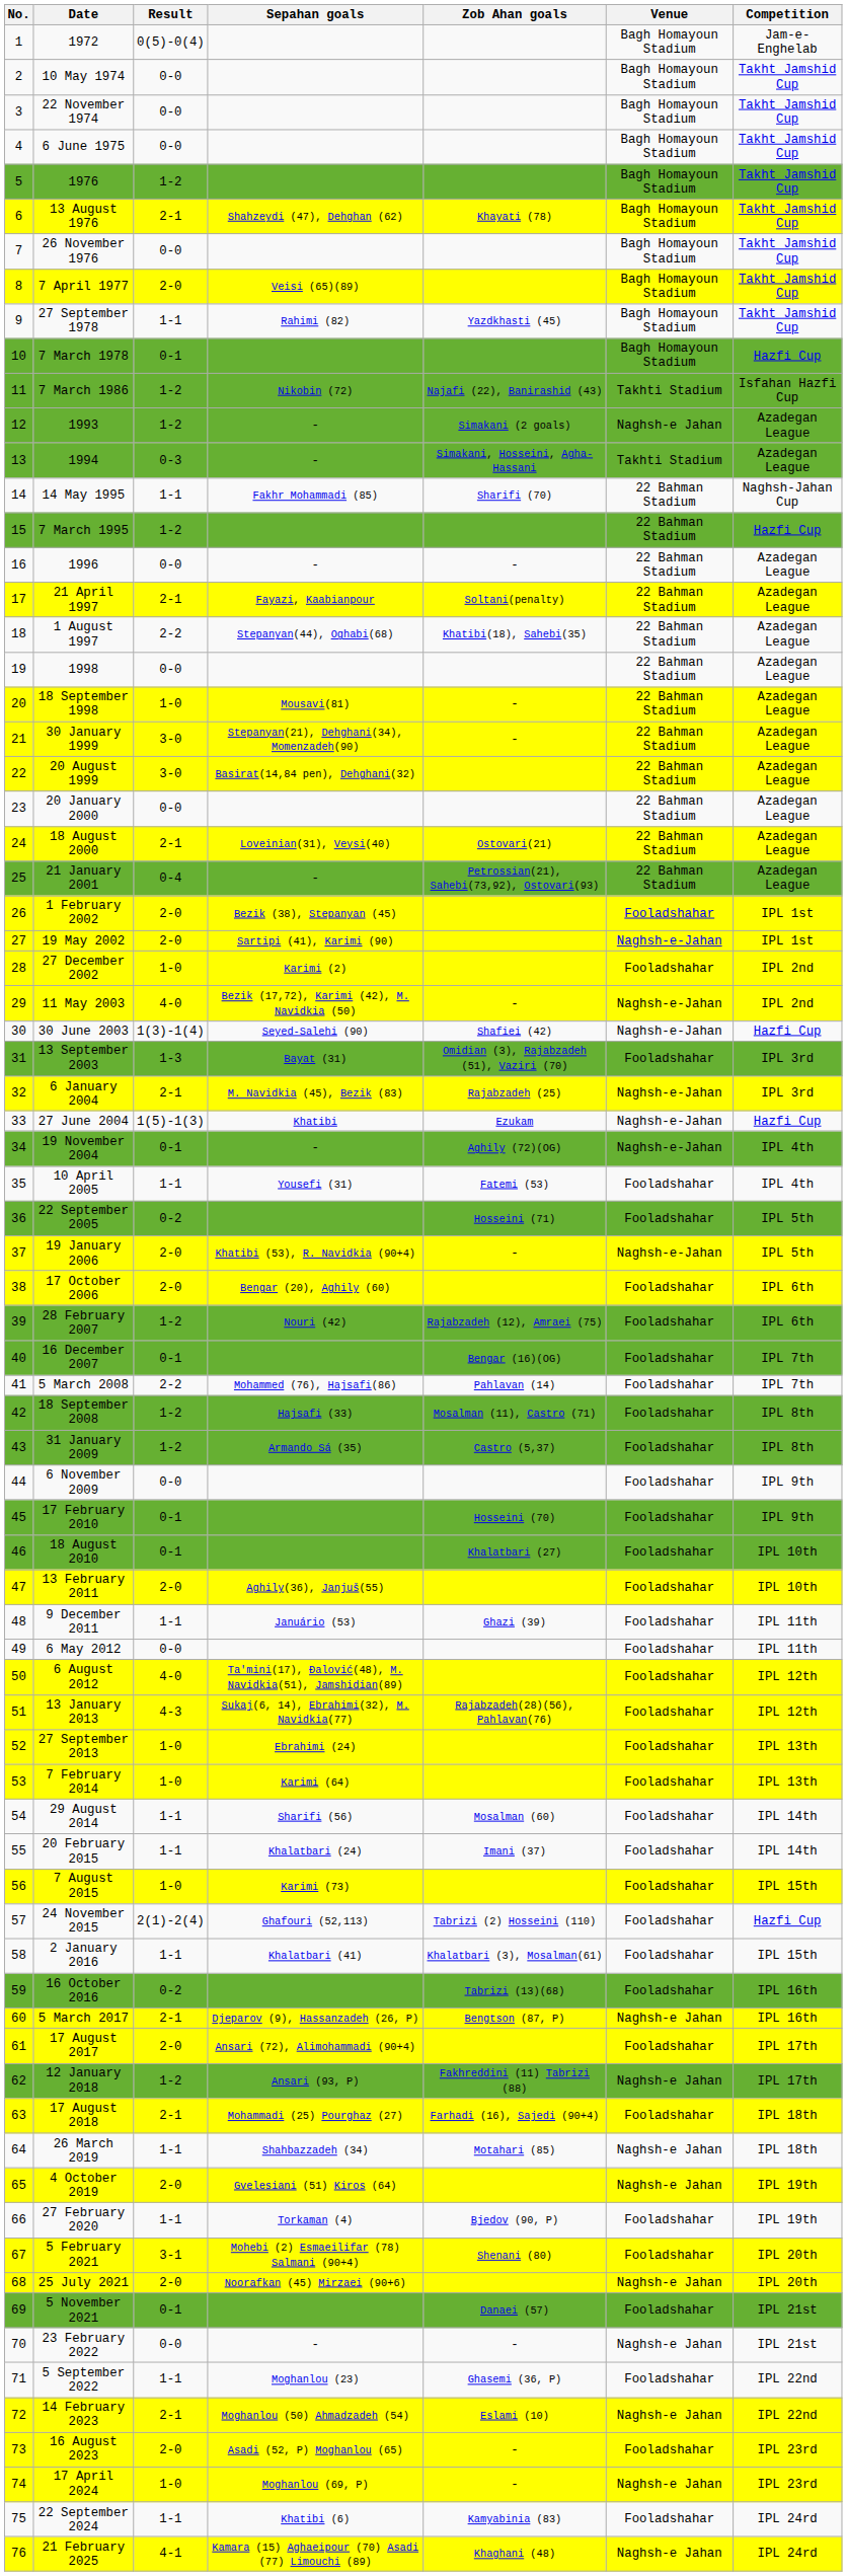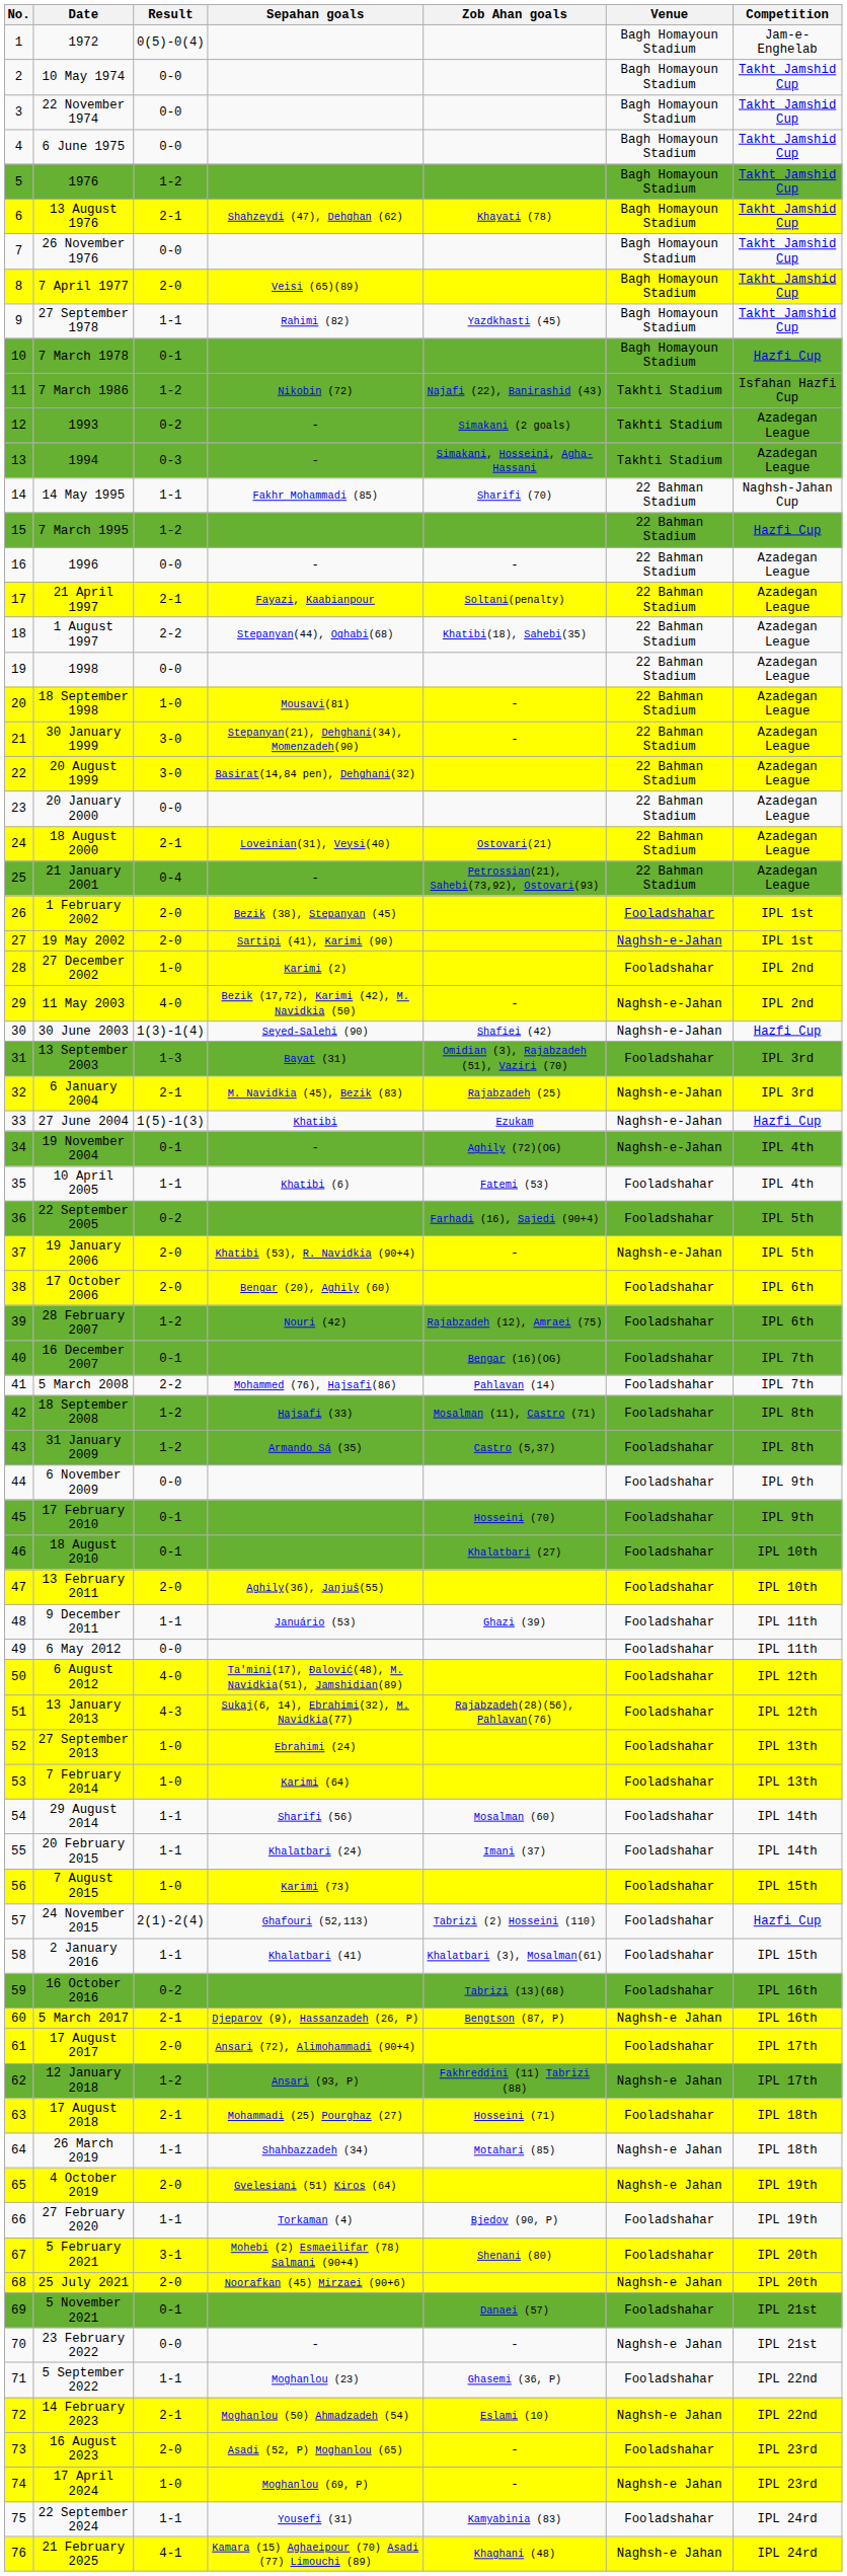1993 | Result: 1-2 -> 0-2
1993 | Venue: Naghsh-e Jahan -> Takhti Stadium
10 April 2005 | Sepahan goals: Yousefi (31) -> Khatibi (6)
22 September 2005 | Zob Ahan goals: Hosseini (71) -> Farhadi (16), Sajedi (90+4)
17 August 2018 | Zob Ahan goals: Farhadi (16), Sajedi (90+4) -> Hosseini (71)
22 September 2024 | Sepahan goals: Khatibi (6) -> Yousefi (31)
